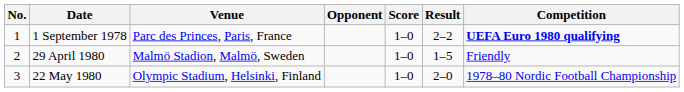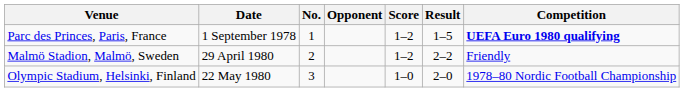columns swapped: No. <-> Venue
1 September 1978 | Score: 1–0 -> 1–2
1 September 1978 | Result: 2–2 -> 1–5
29 April 1980 | Score: 1–0 -> 1–2
29 April 1980 | Result: 1–5 -> 2–2
